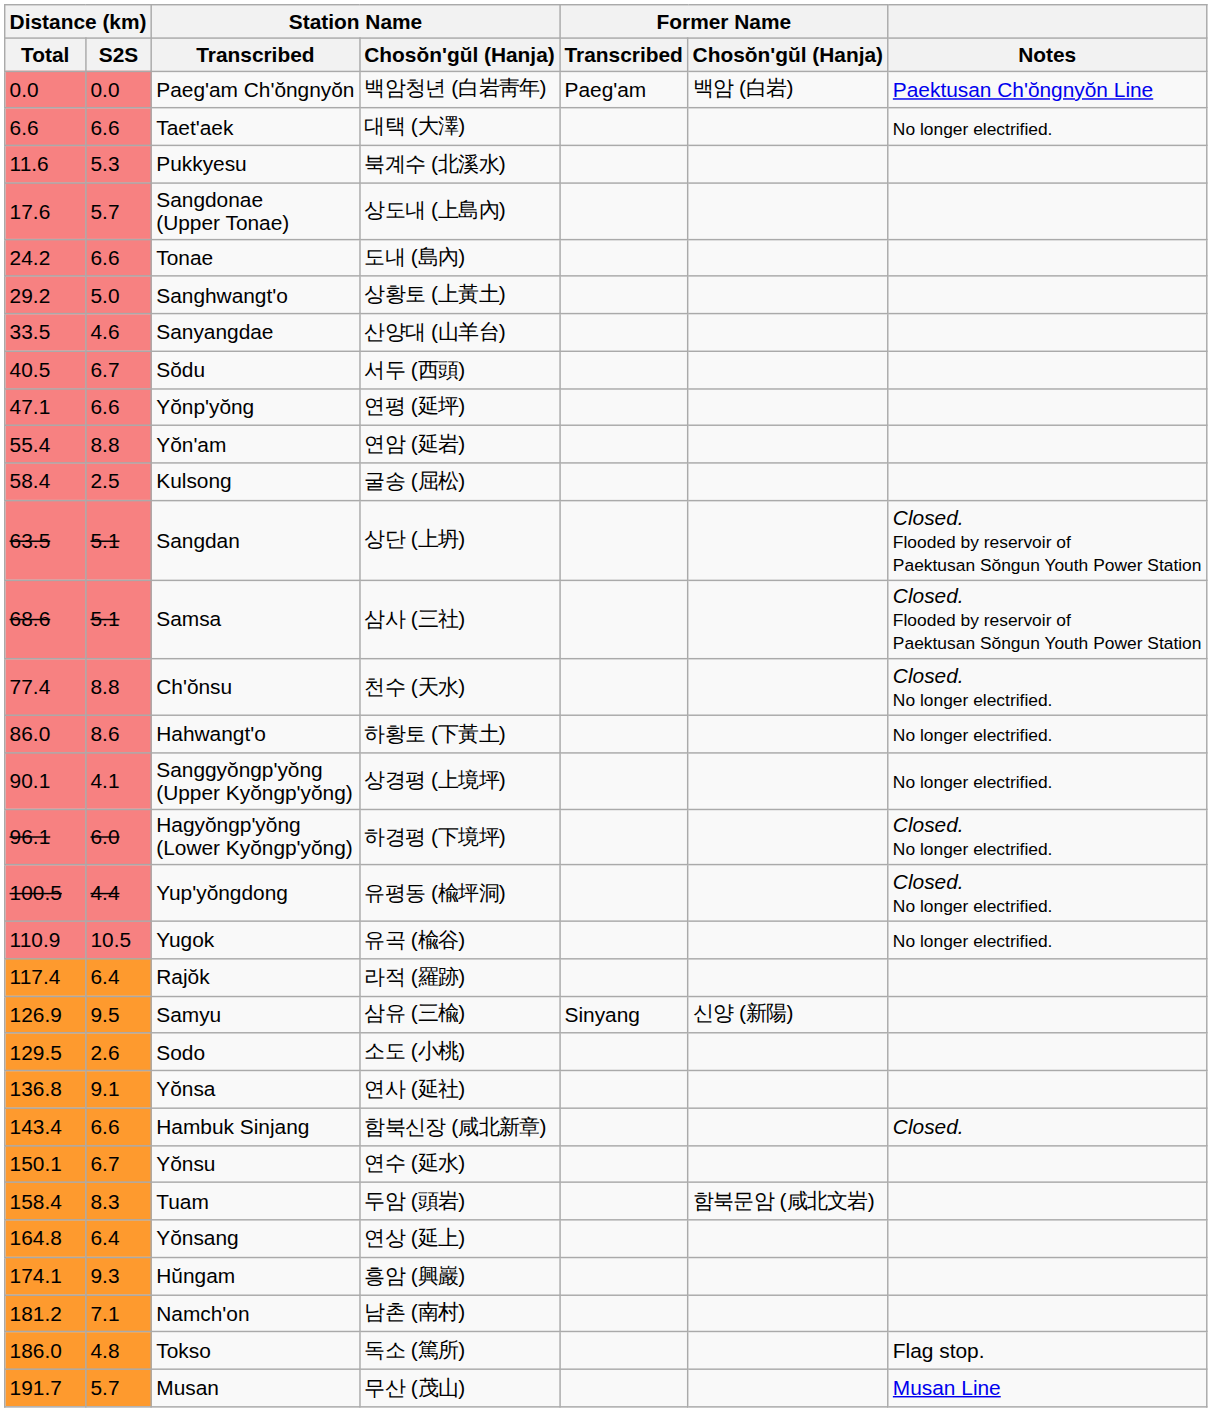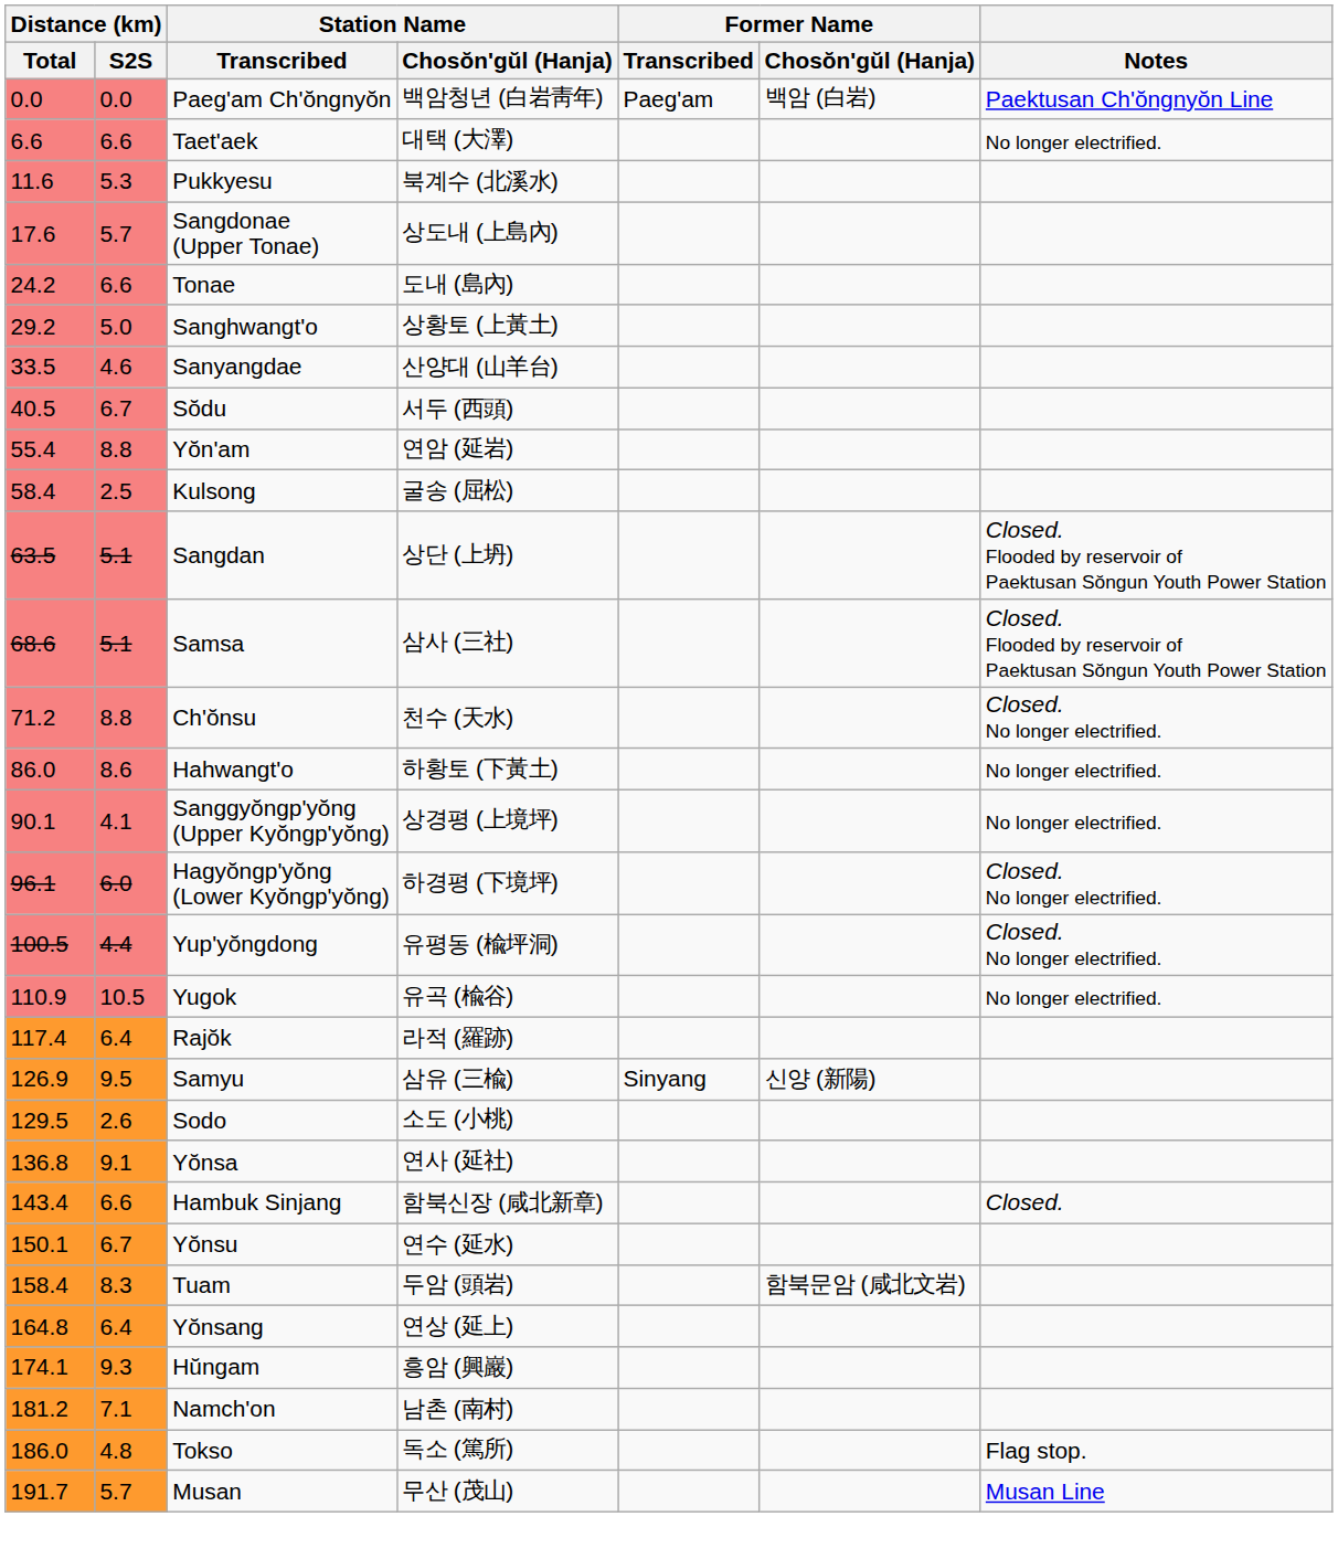- row: 47.1 | 6.6 | Yŏnp'yŏng | 연평 (延坪)
Ch'ŏnsu | Distance (km) / Total: 77.4 -> 71.2
